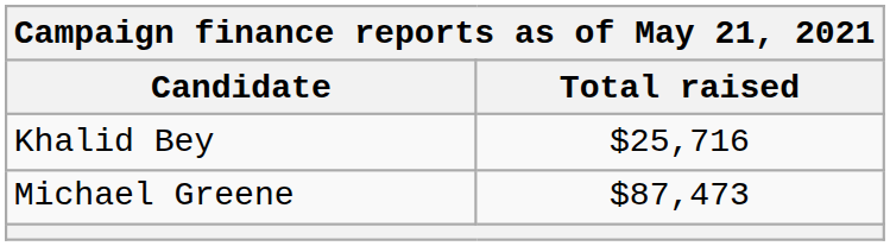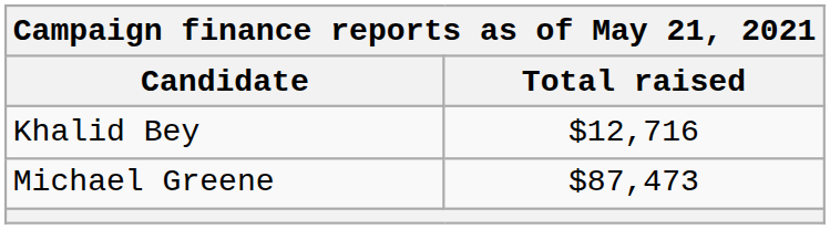Khalid Bey | Total raised: $25,716 -> $12,716
